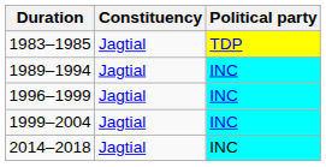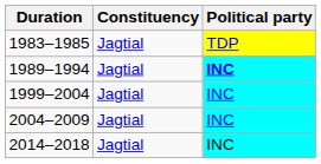1989–1994 | Political party: normal -> bold
- row: 1996–1999 | Jagtial | INC
+ row: 2004–2009 | Jagtial | INC
